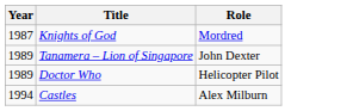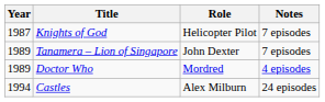+ column: Notes | 7 episodes | 7 episodes | 4 episodes | 24 episodes
Knights of God | Role: Mordred -> Helicopter Pilot
Doctor Who | Role: Helicopter Pilot -> Mordred
